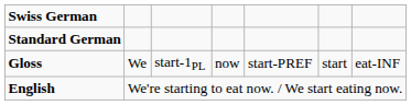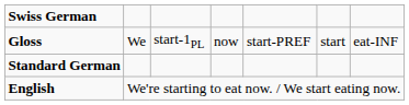rows swapped: Gloss <-> Standard German
